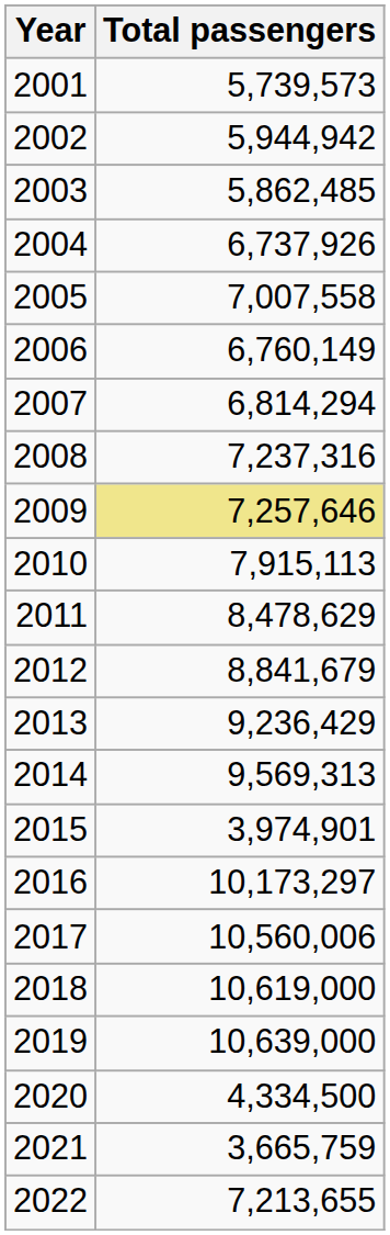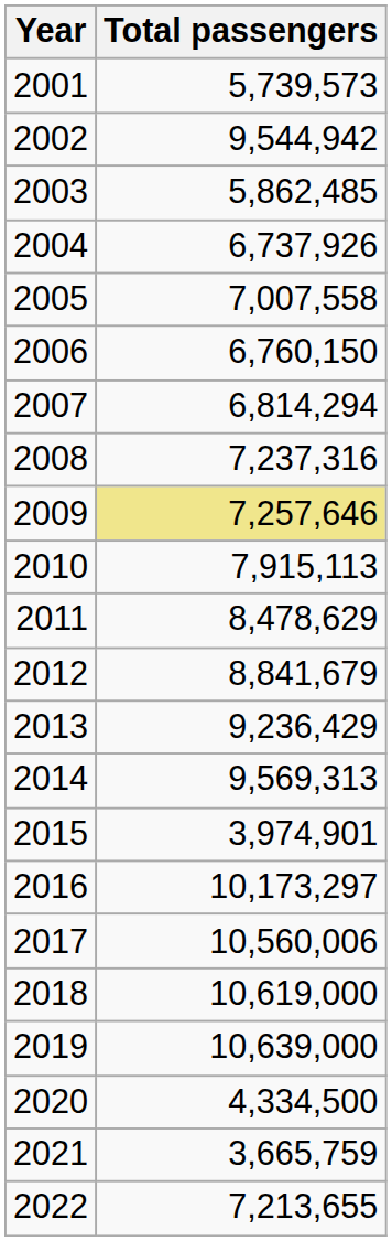2002 | Total passengers: 5,944,942 -> 9,544,942
2006 | Total passengers: 6,760,149 -> 6,760,150
